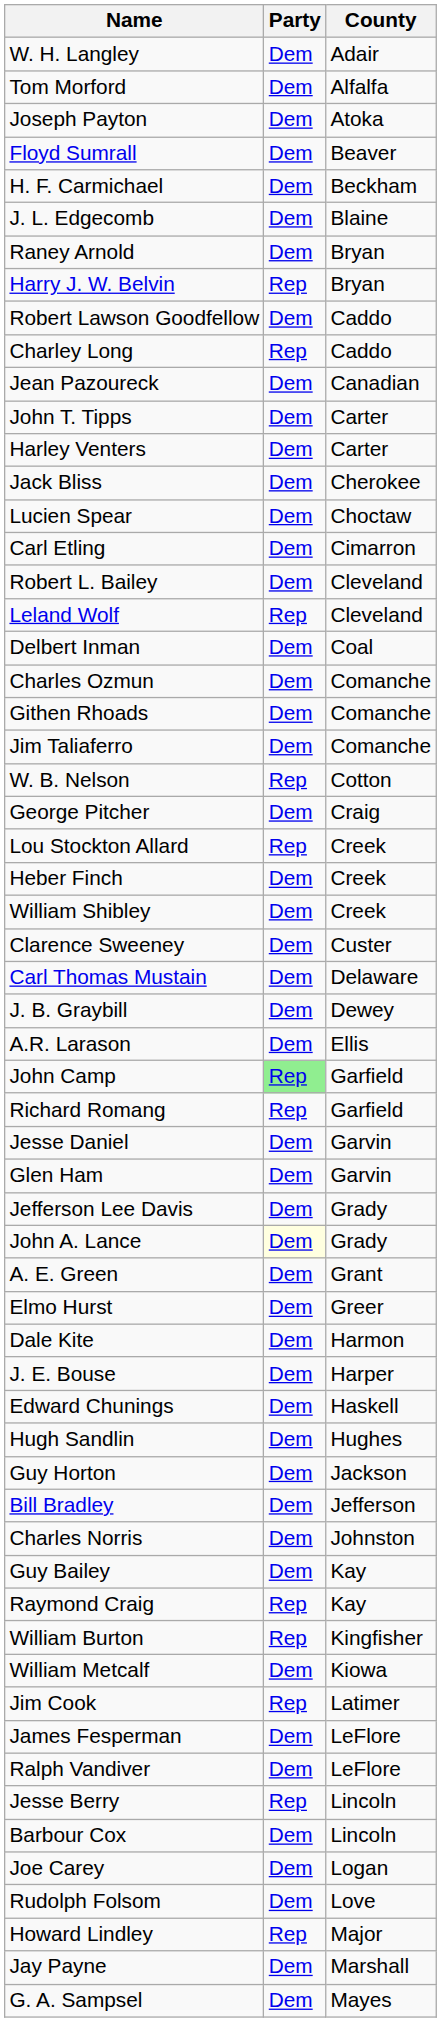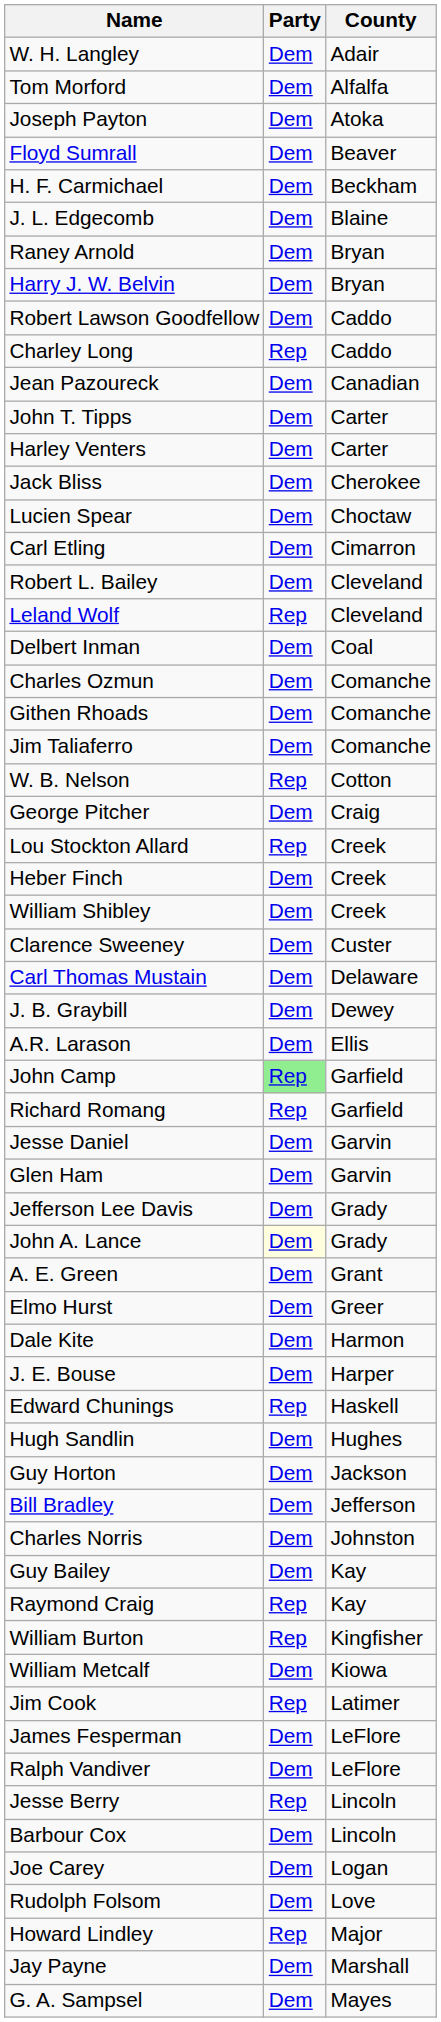Harry J. W. Belvin | Party: Rep -> Dem
Edward Chunings | Party: Dem -> Rep
